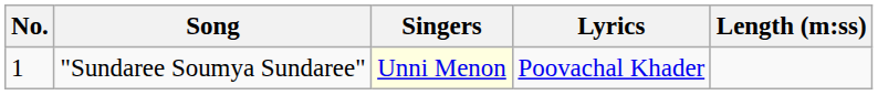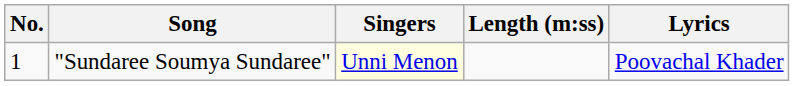columns swapped: Lyrics <-> Length (m:ss)
